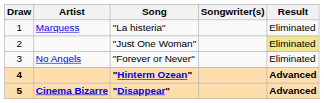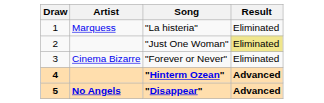- column: Songwriter(s)
"Forever or Never" | Artist: No Angels -> Cinema Bizarre
"Disappear" | Artist: Cinema Bizarre -> No Angels
